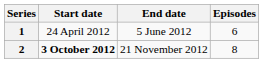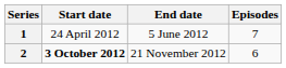1 | Episodes: 6 -> 7
2 | Episodes: 8 -> 6
